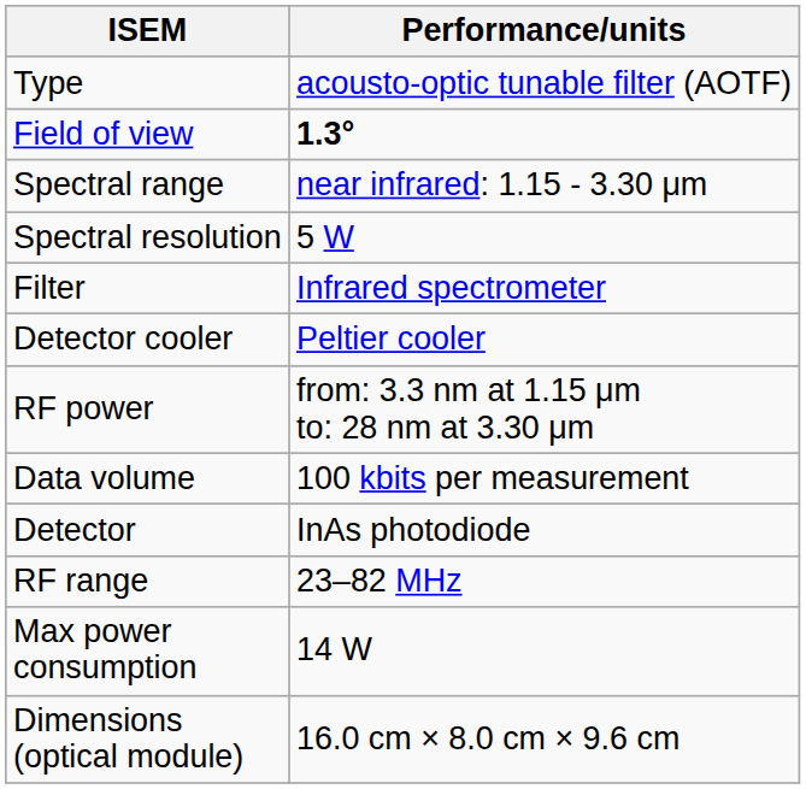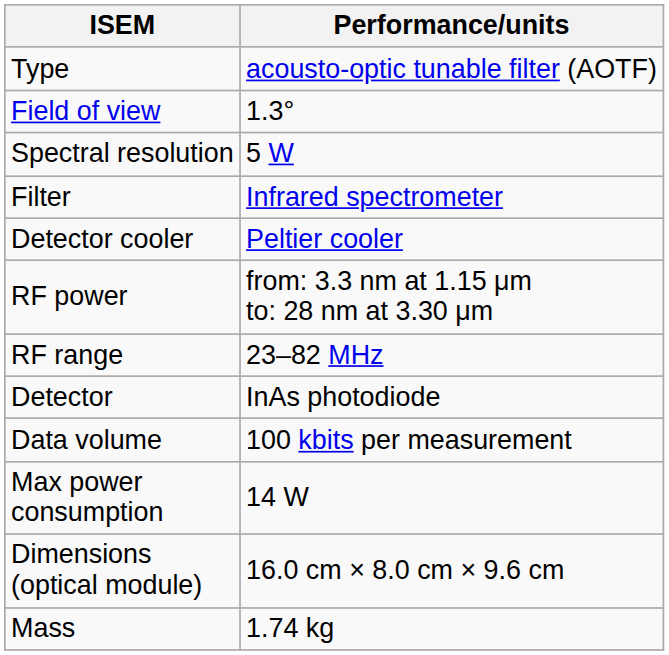Field of view | Performance/units: bold -> normal
- row: Spectral range | near infrared: 1.15 - 3.30 μm
rows swapped: RF range <-> Data volume
+ row: Mass | 1.74 kg
